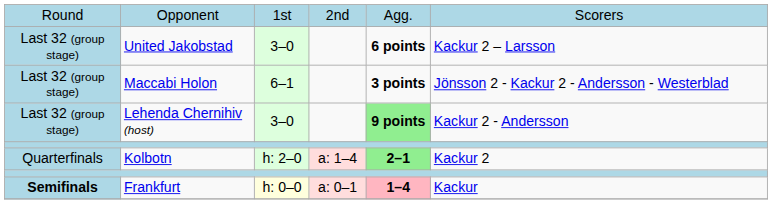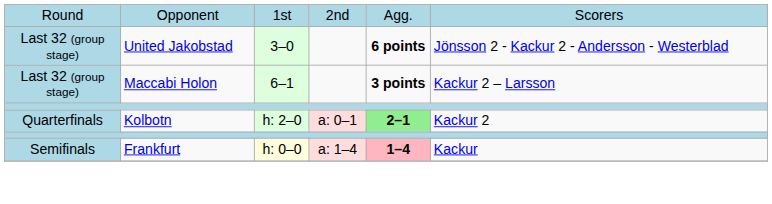United Jakobstad | column 6: Kackur 2 – Larsson -> Jönsson 2 - Kackur 2 - Andersson - Westerblad
Maccabi Holon | column 6: Jönsson 2 - Kackur 2 - Andersson - Westerblad -> Kackur 2 – Larsson
- row: Last 32 (group stage) | Lehenda Chernihiv (host) | 3–0 | 9 points | Kackur 2 - Andersson
Kolbotn | column 4: a: 1–4 -> a: 0–1
Frankfurt | column 1: bold -> normal
Frankfurt | column 4: a: 0–1 -> a: 1–4
